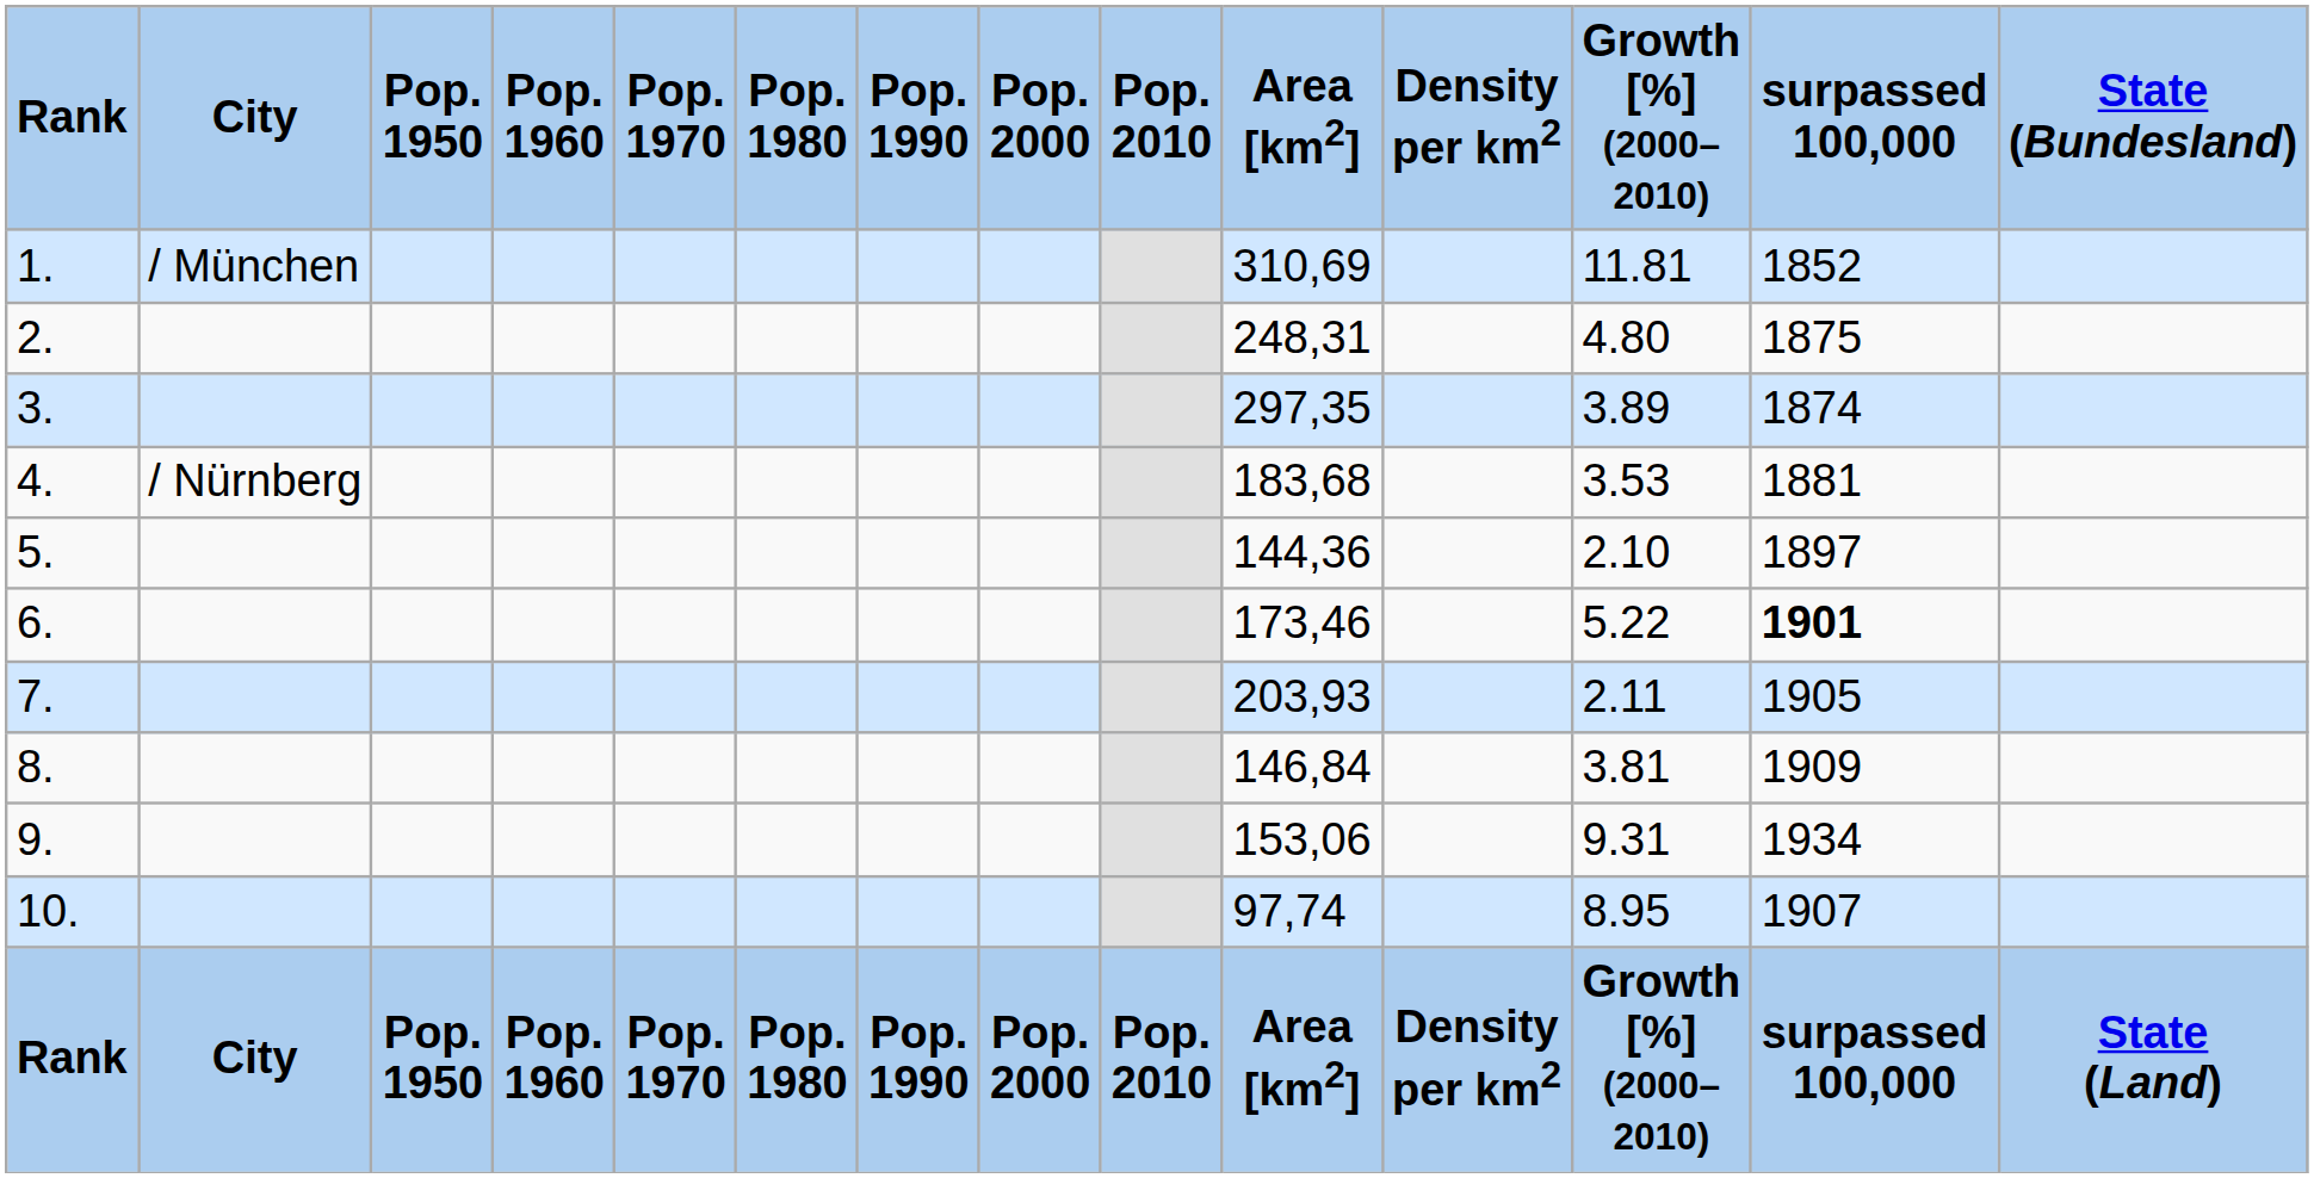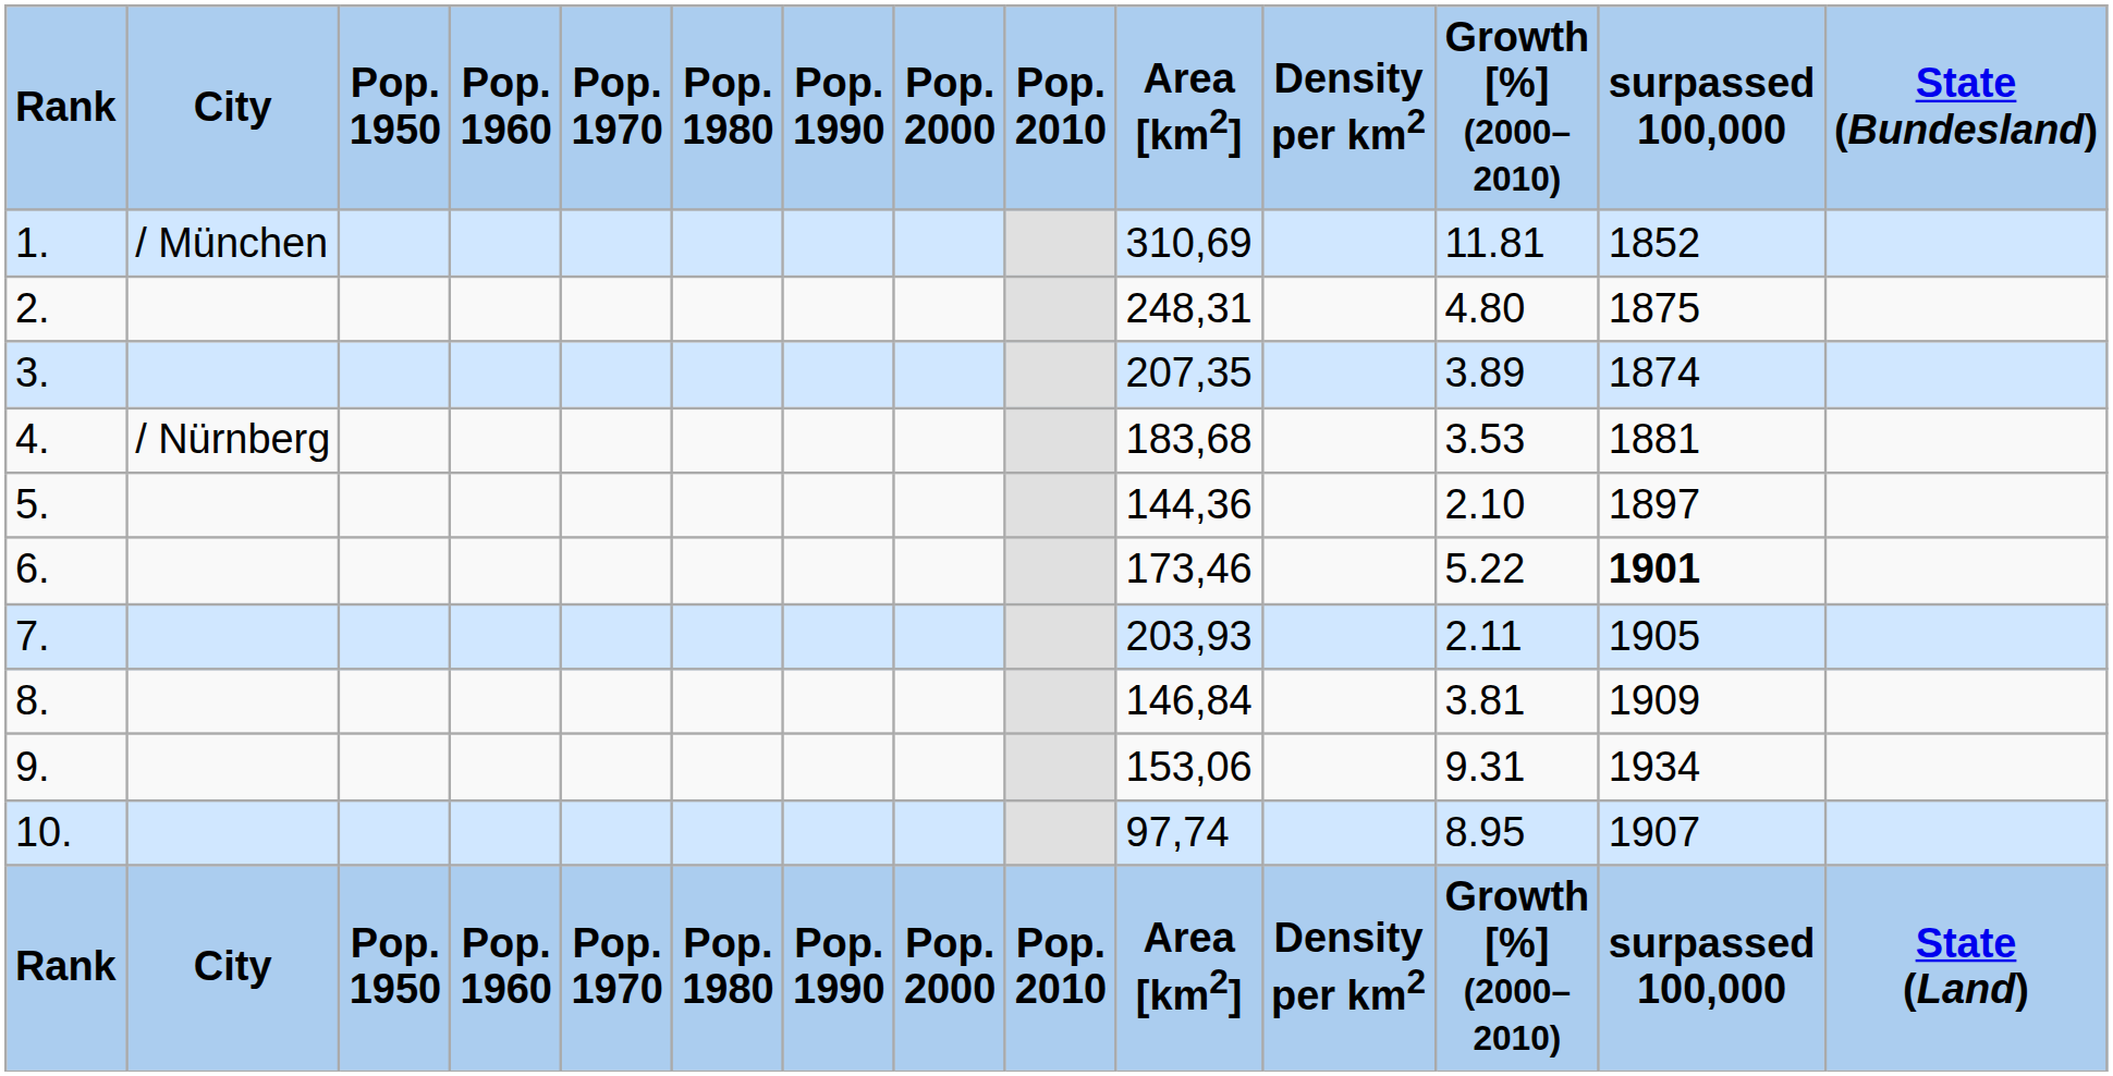3. | Area [km2]: 297,35 -> 207,35
